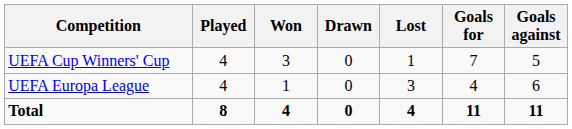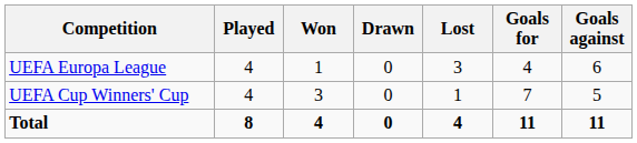rows swapped: UEFA Cup Winners' Cup <-> UEFA Europa League
